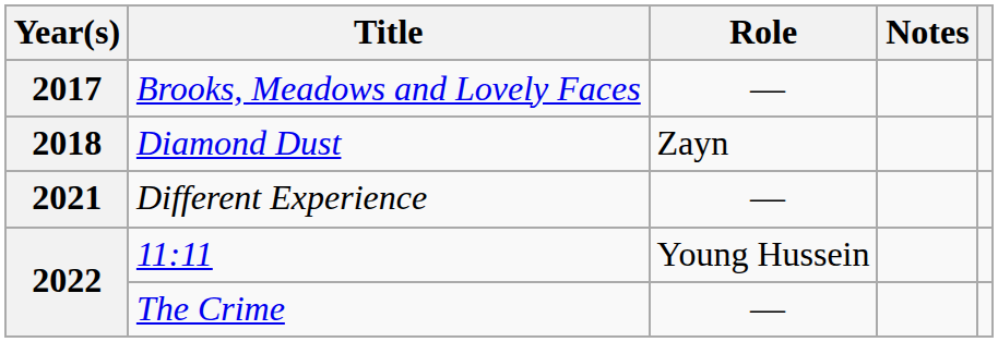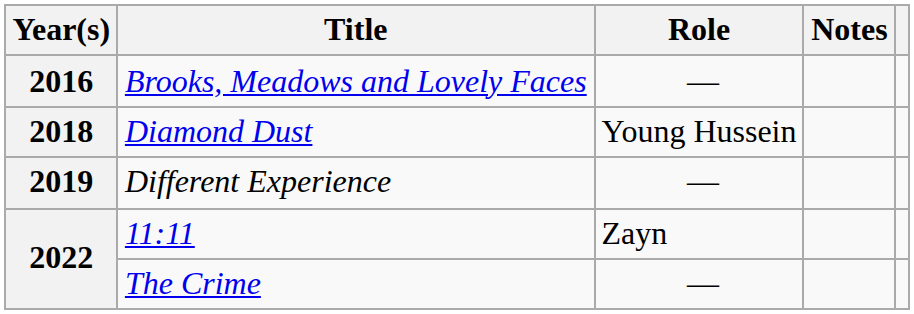Brooks, Meadows and Lovely Faces | Year(s): 2017 -> 2016
Diamond Dust | Role: Zayn -> Young Hussein
Different Experience | Year(s): 2021 -> 2019
11:11 | Role: Young Hussein -> Zayn
